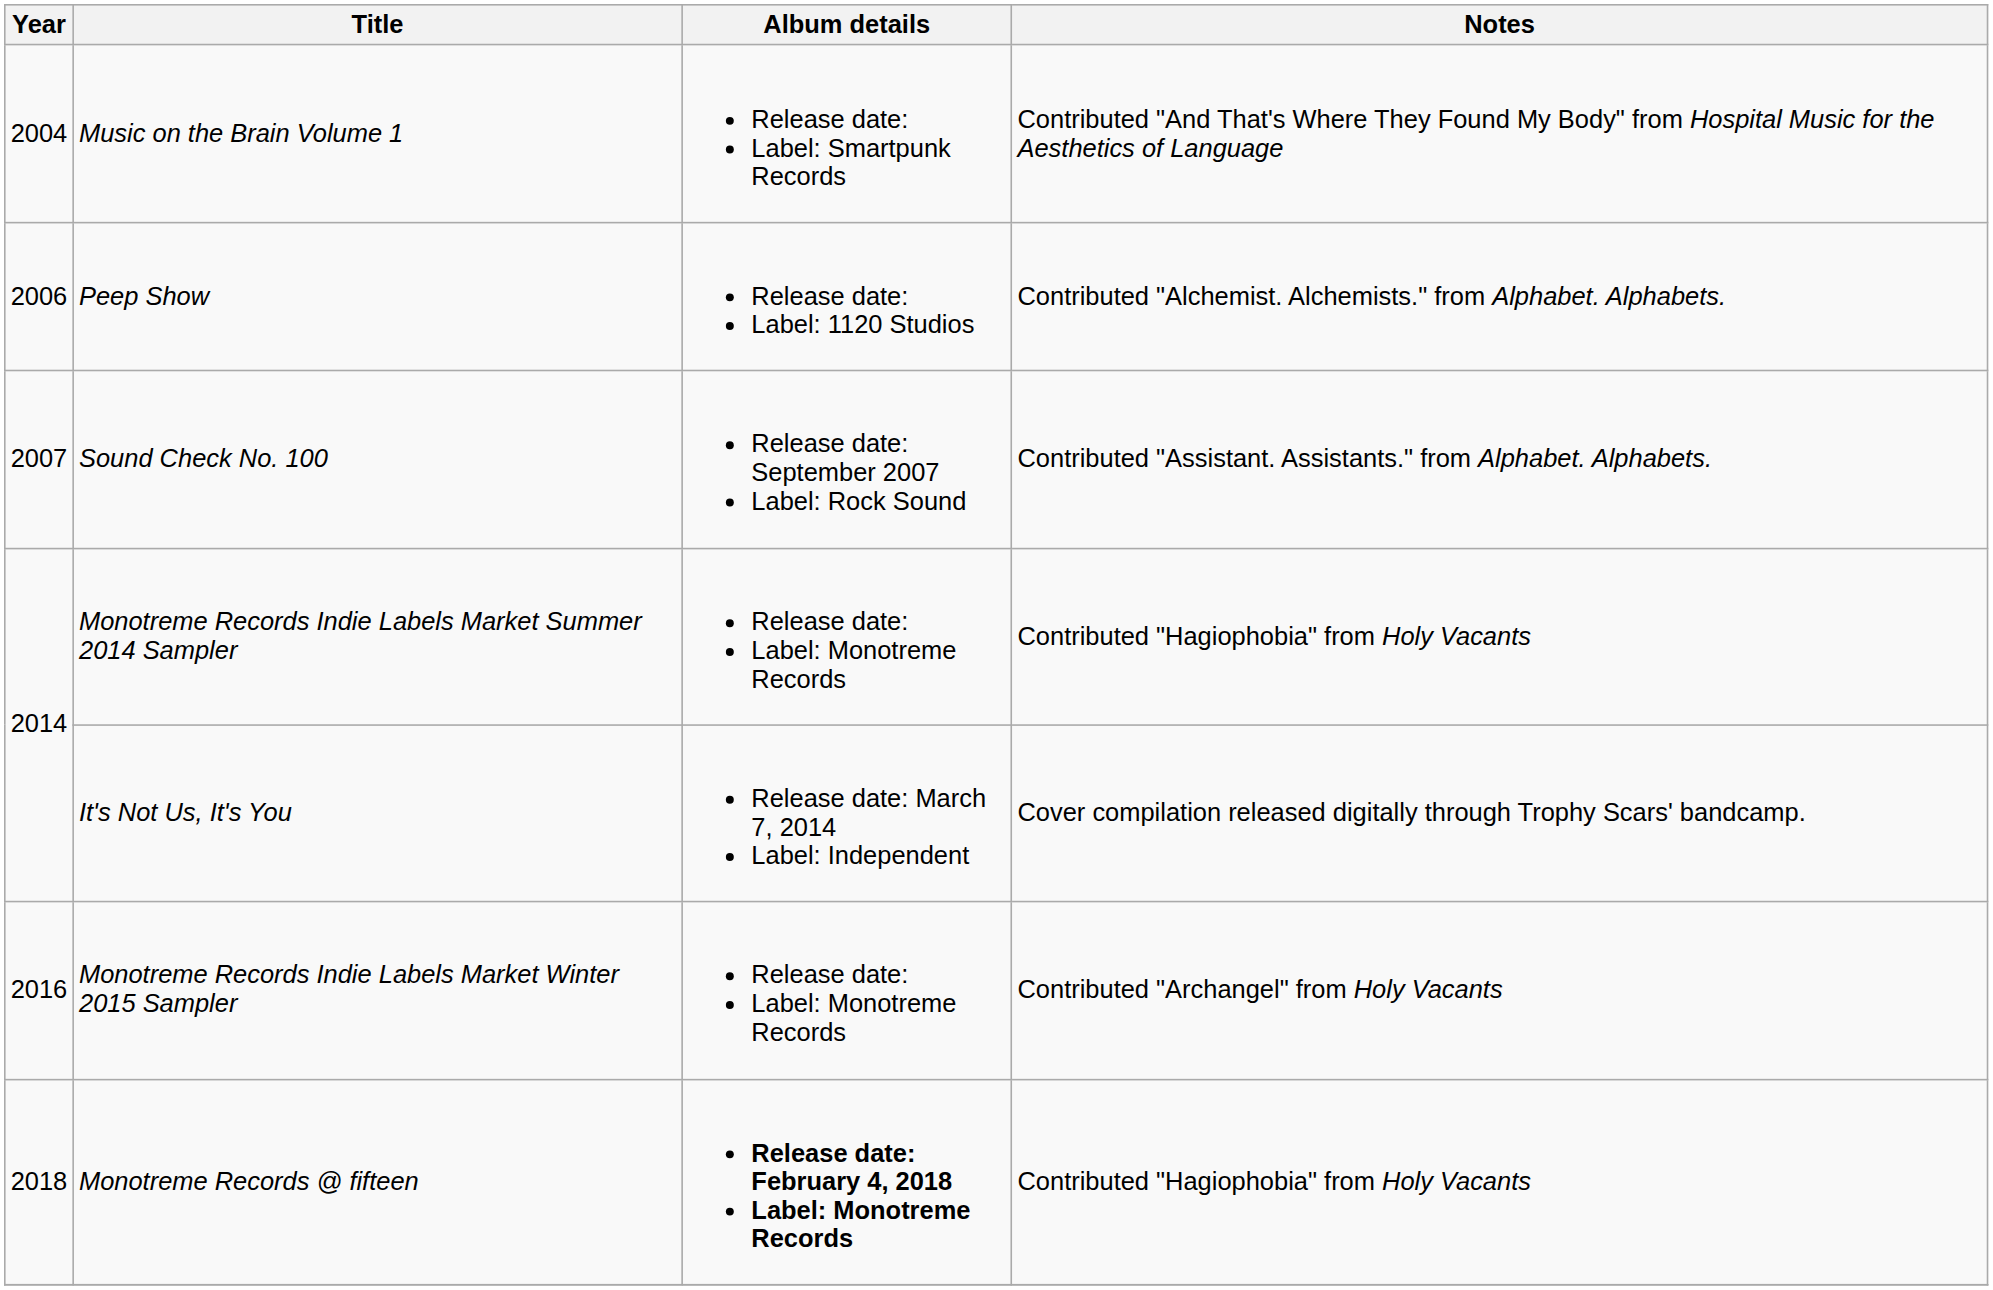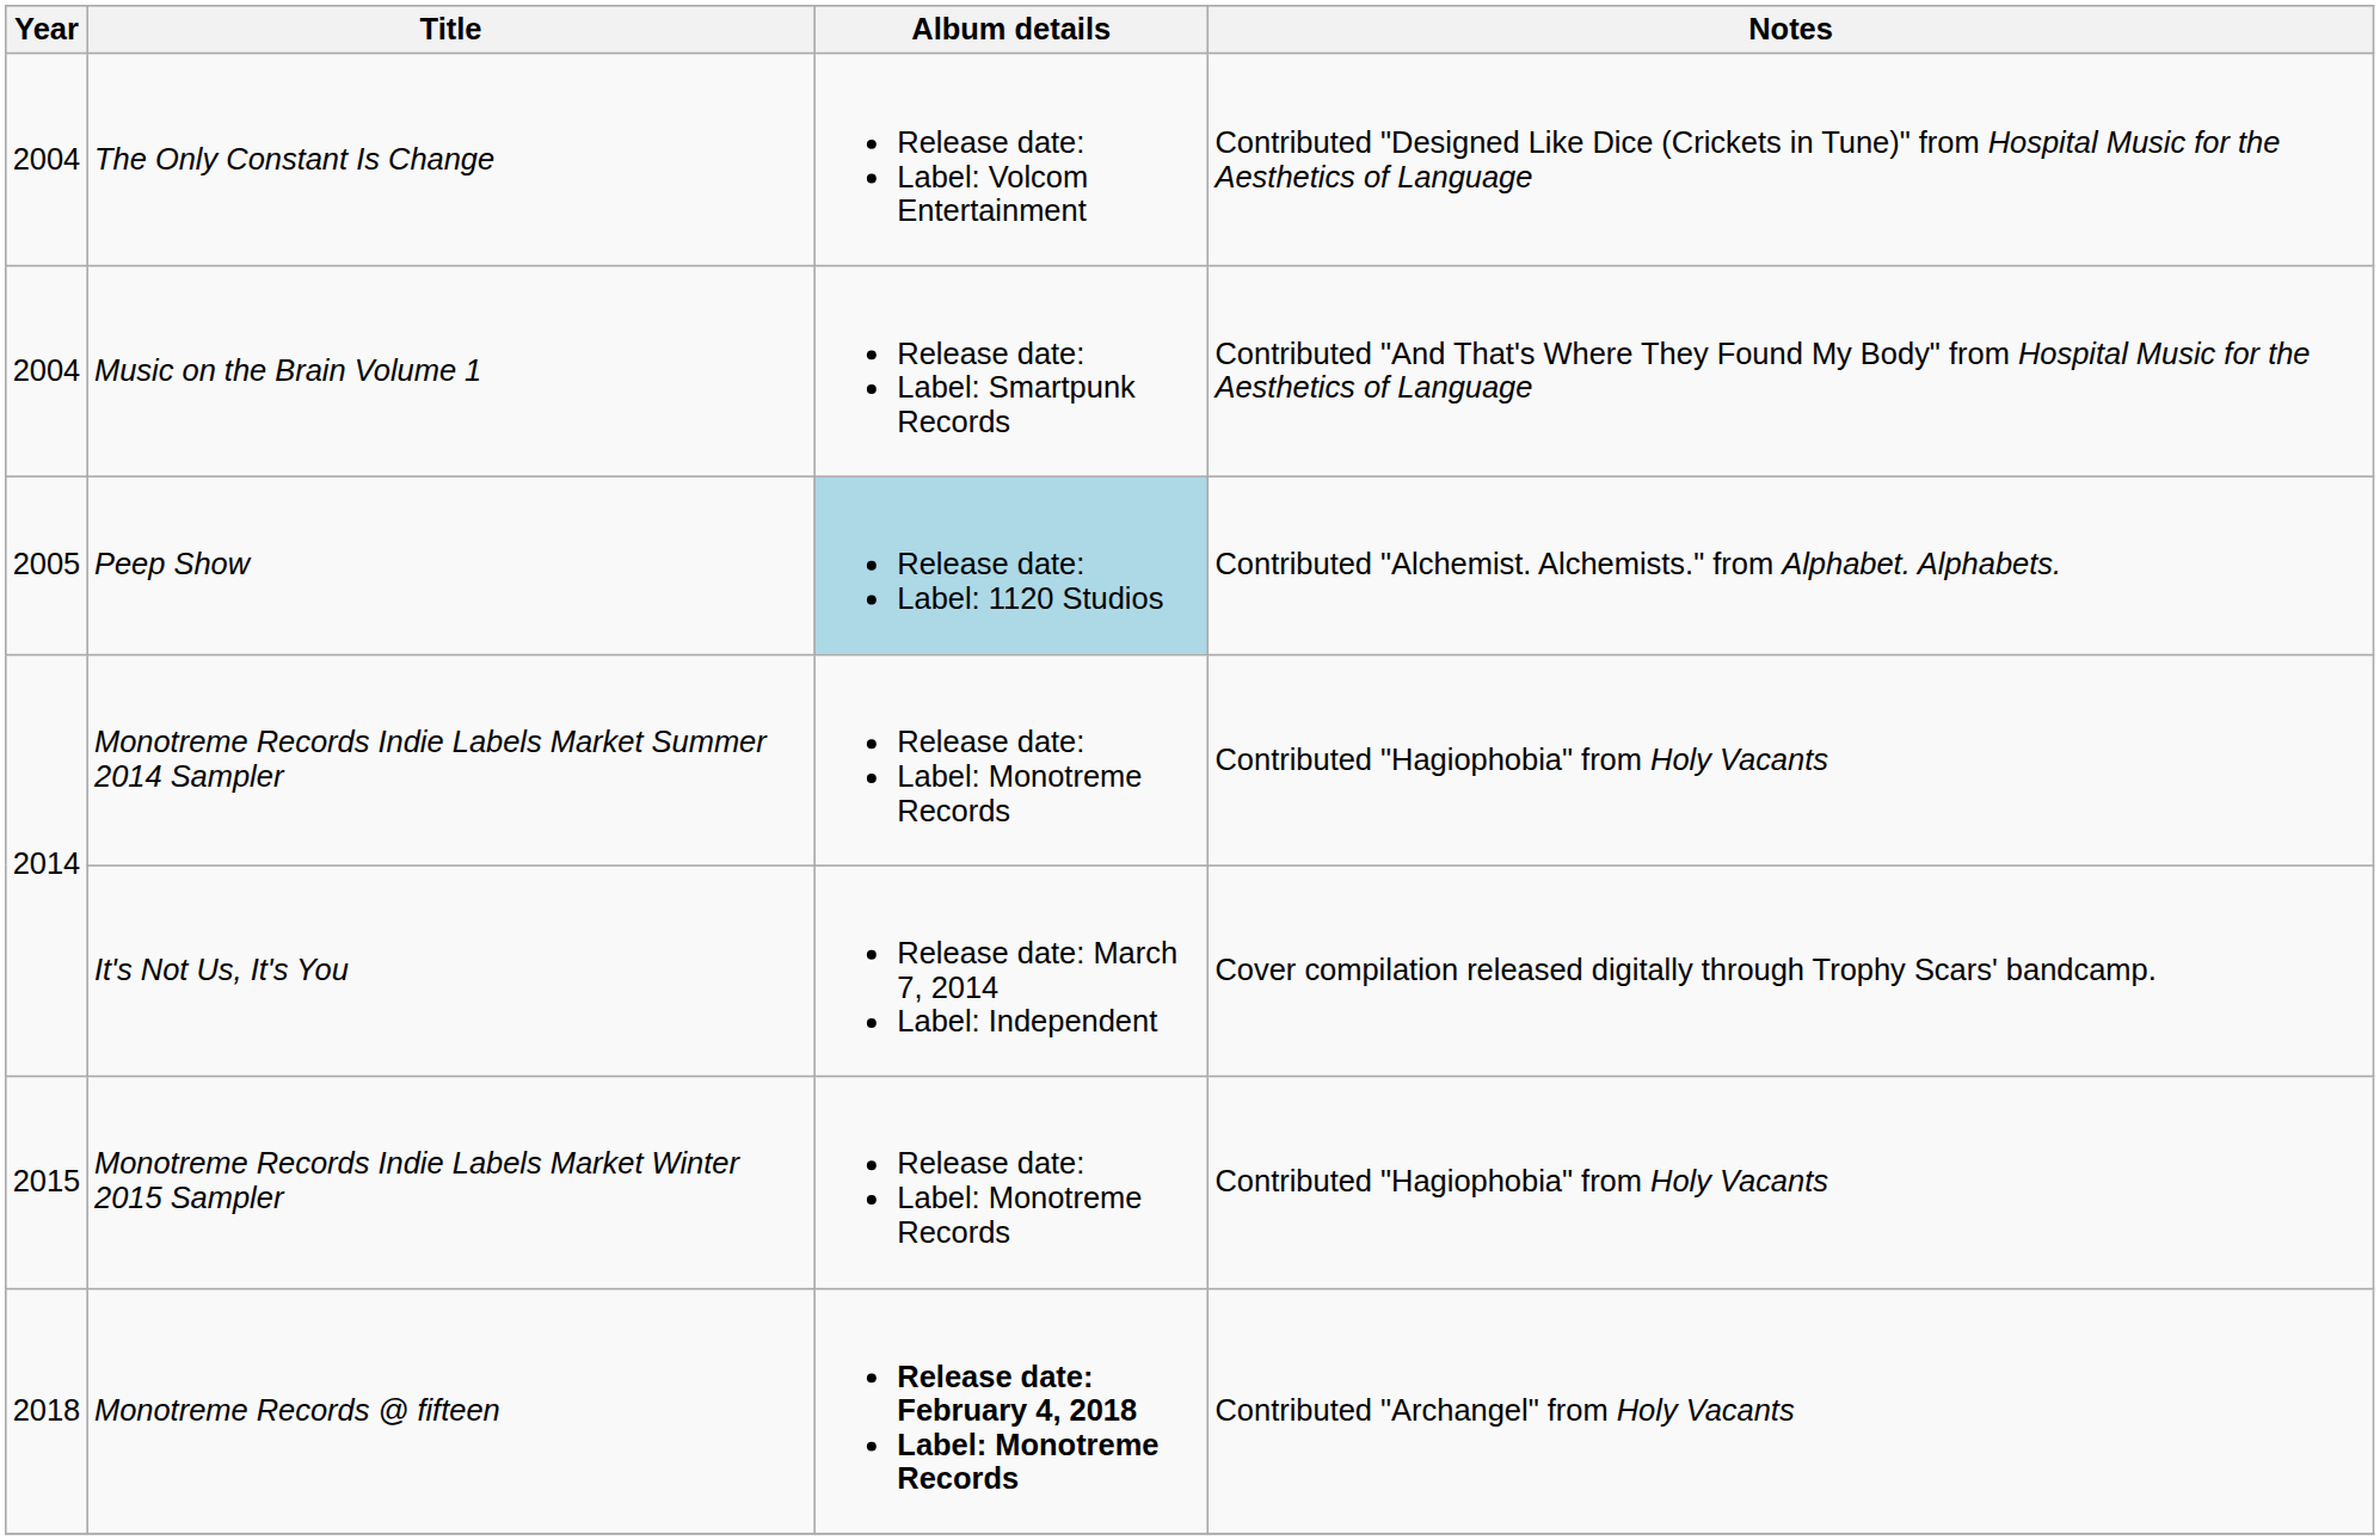+ row: 2004 | The Only Constant Is Change | Release date: Label: Volcom Entertainment | Contributed "Designed Like Dice (Crickets in Tune)" from Hospital Music for the Aesthetics of Language
Peep Show | Year: 2006 -> 2005
Peep Show | Album details: no background -> lightblue background
- row: 2007 | Sound Check No. 100 | Release date: September 2007 Label: Rock Sound | Contributed "Assistant. Assistants." from Alphabet. Alphabets.
Monotreme Records Indie Labels Market Winter 2015 Sampler | Year: 2016 -> 2015
Monotreme Records Indie Labels Market Winter 2015 Sampler | Notes: Contributed "Archangel" from Holy Vacants -> Contributed "Hagiophobia" from Holy Vacants
Monotreme Records @ fifteen | Notes: Contributed "Hagiophobia" from Holy Vacants -> Contributed "Archangel" from Holy Vacants
